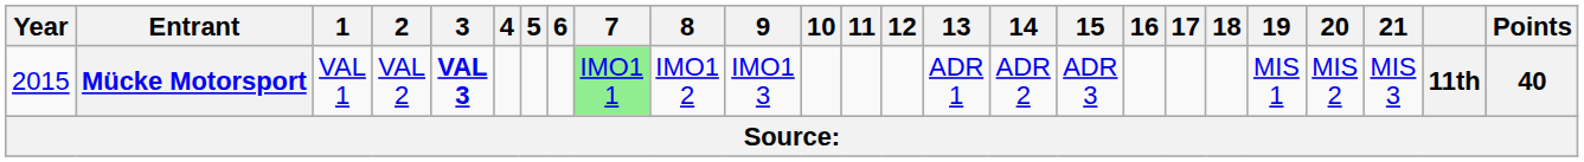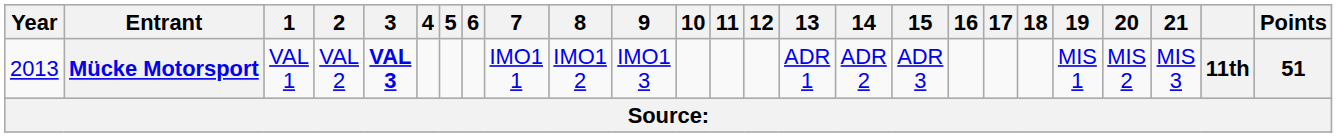Mücke Motorsport | Year: 2015 -> 2013
Mücke Motorsport | 7: lightgreen background -> no background
Mücke Motorsport | Points: 40 -> 51
